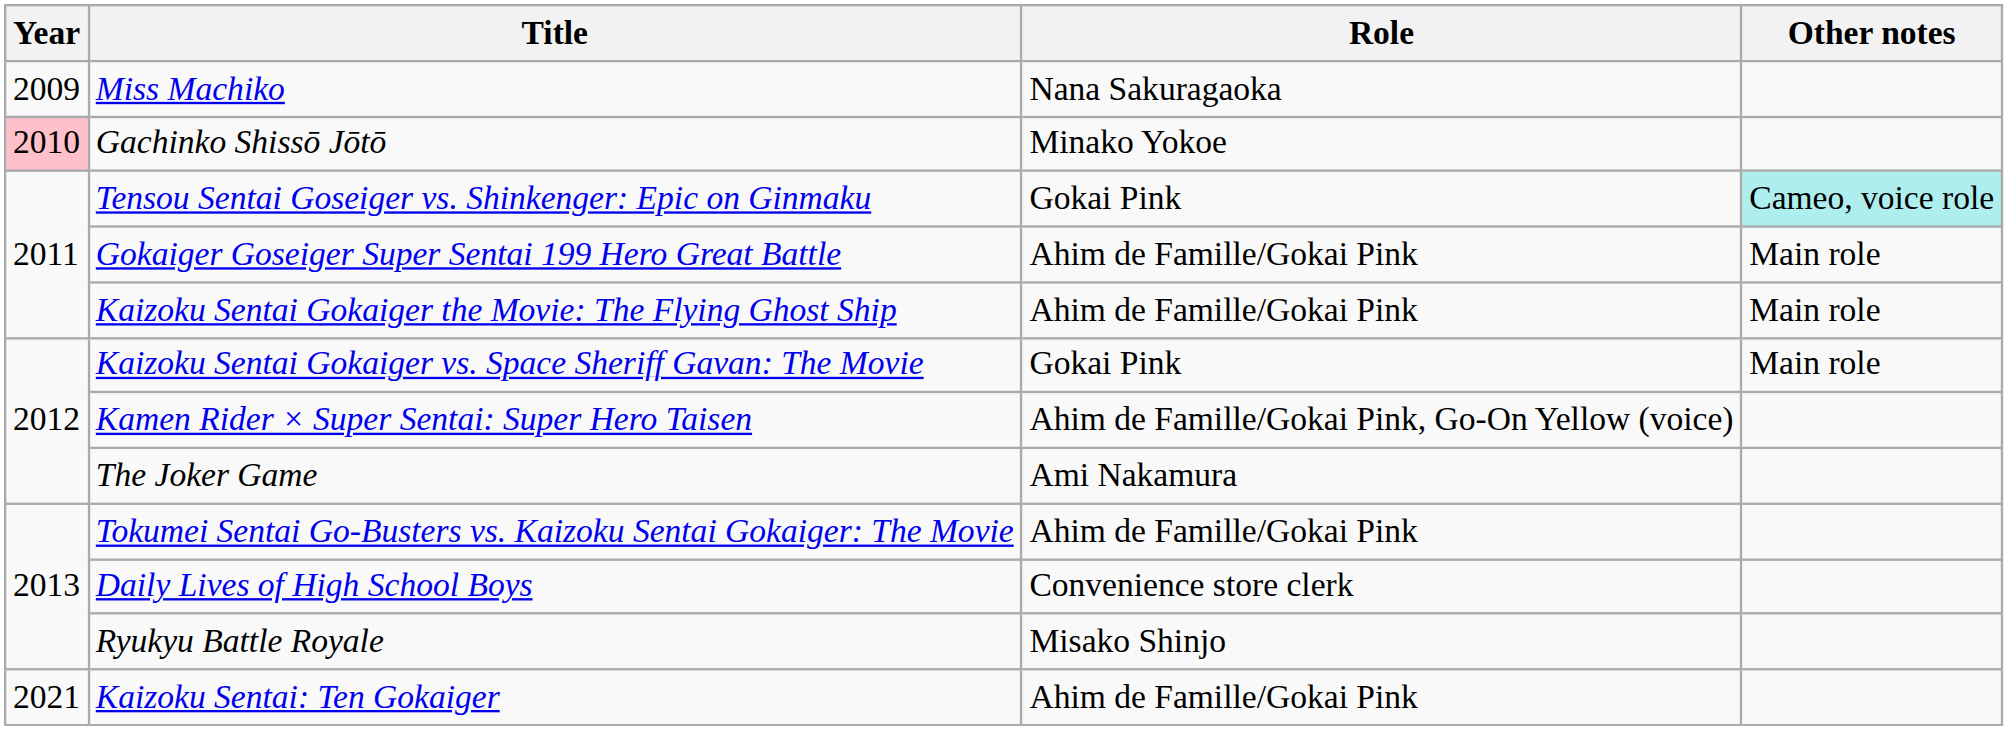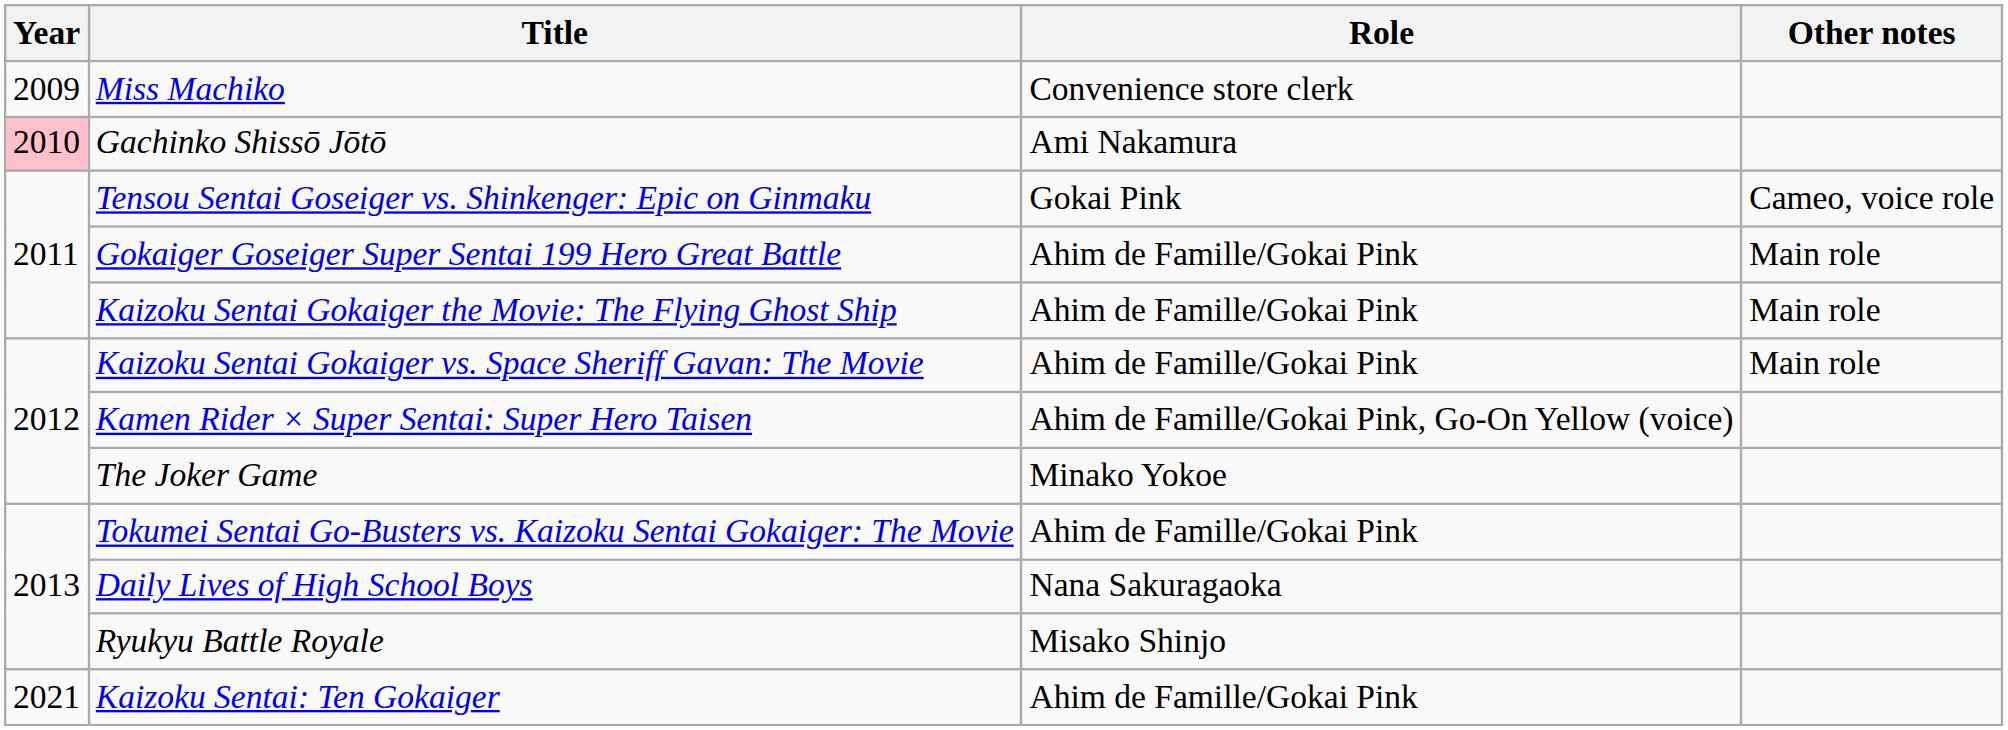Miss Machiko | Role: Nana Sakuragaoka -> Convenience store clerk
Gachinko Shissō Jōtō | Role: Minako Yokoe -> Ami Nakamura
Tensou Sentai Goseiger vs. Shinkenger: Epic on Ginmaku | Other notes: paleturquoise background -> no background
Kaizoku Sentai Gokaiger vs. Space Sheriff Gavan: The Movie | Role: Gokai Pink -> Ahim de Famille/Gokai Pink
The Joker Game | Role: Ami Nakamura -> Minako Yokoe
Daily Lives of High School Boys | Role: Convenience store clerk -> Nana Sakuragaoka
